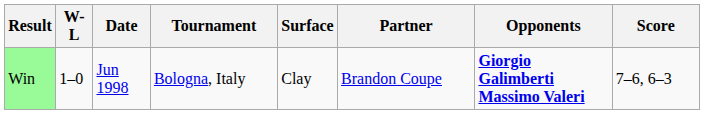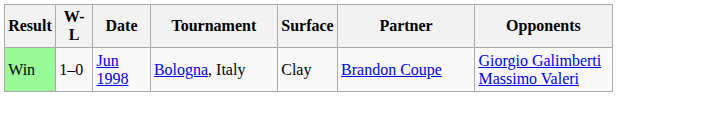- column: Score | 7–6, 6–3
Win | Opponents: bold -> normal
